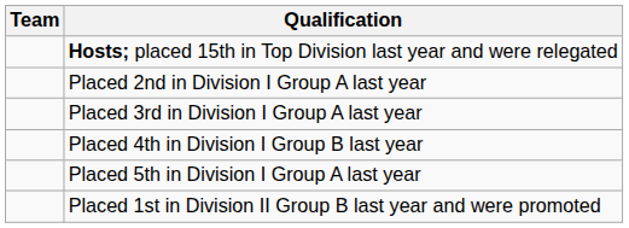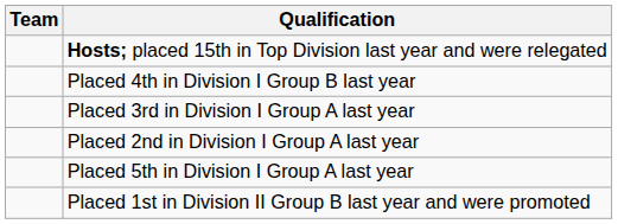rows swapped: Placed 2nd in Division I Group A last year <-> Placed 4th in Division I Group B last year
